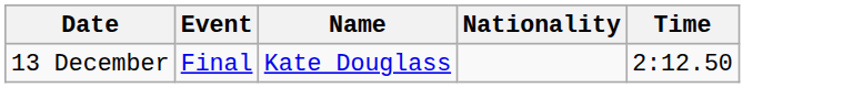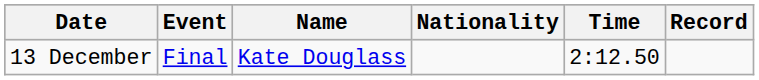+ column: Record
